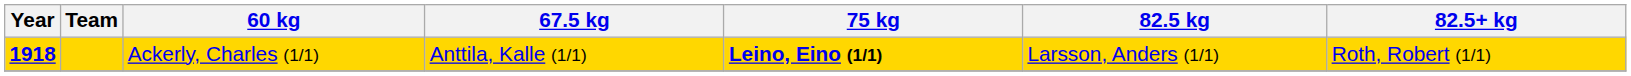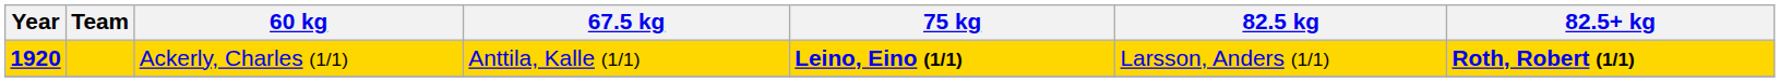Ackerly, Charles (1/1) | Year: 1918 -> 1920
Ackerly, Charles (1/1) | 82.5+ kg: normal -> bold
